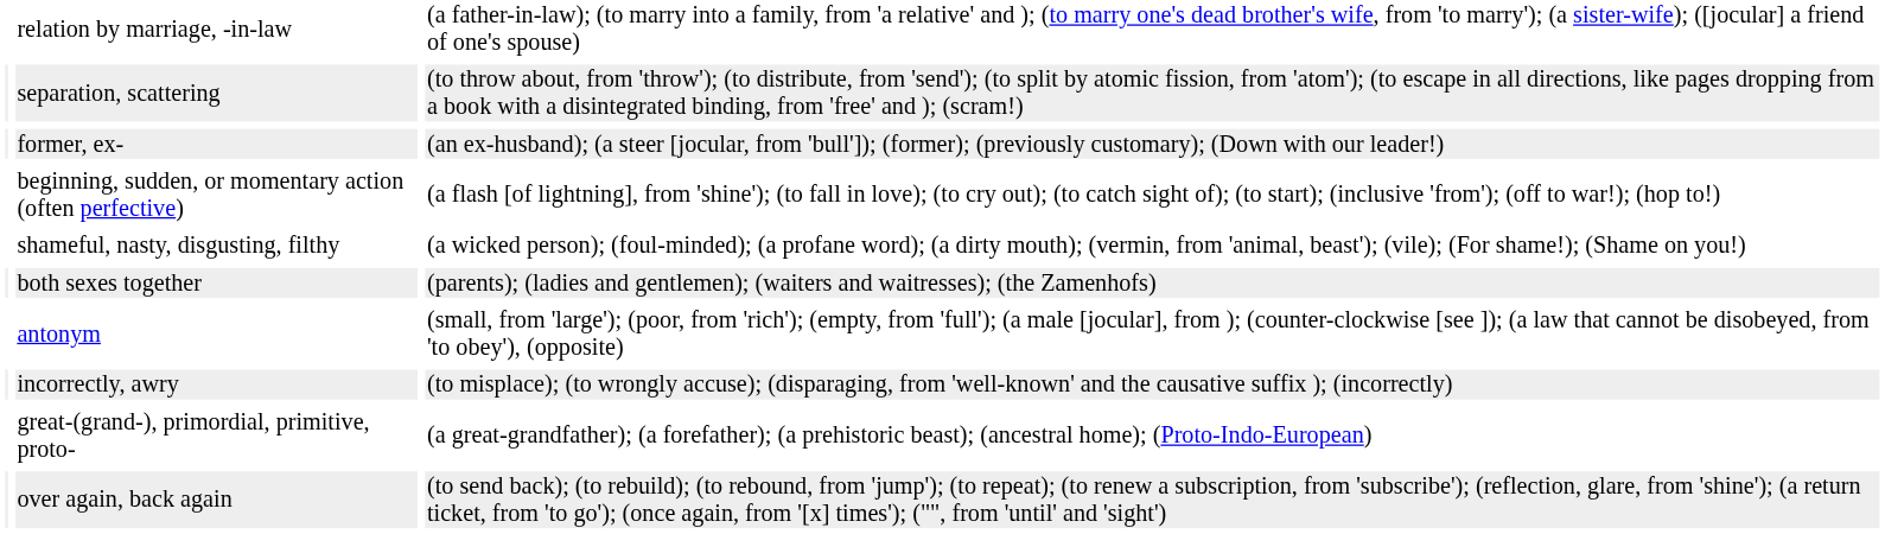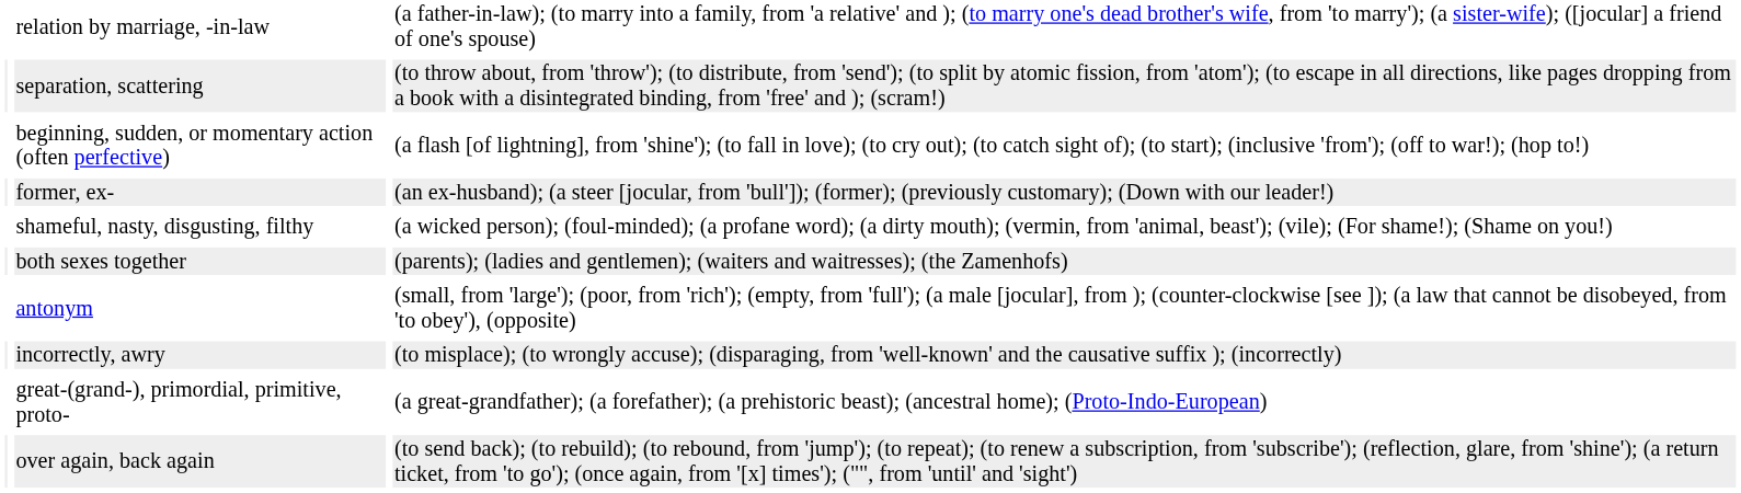rows swapped: beginning, sudden, or momentary action (often perfective) <-> former, ex-
